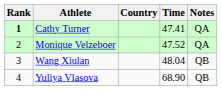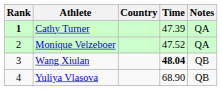Cathy Turner | Time: 47.41 -> 47.39
Wang Xiulan | Time: normal -> bold
